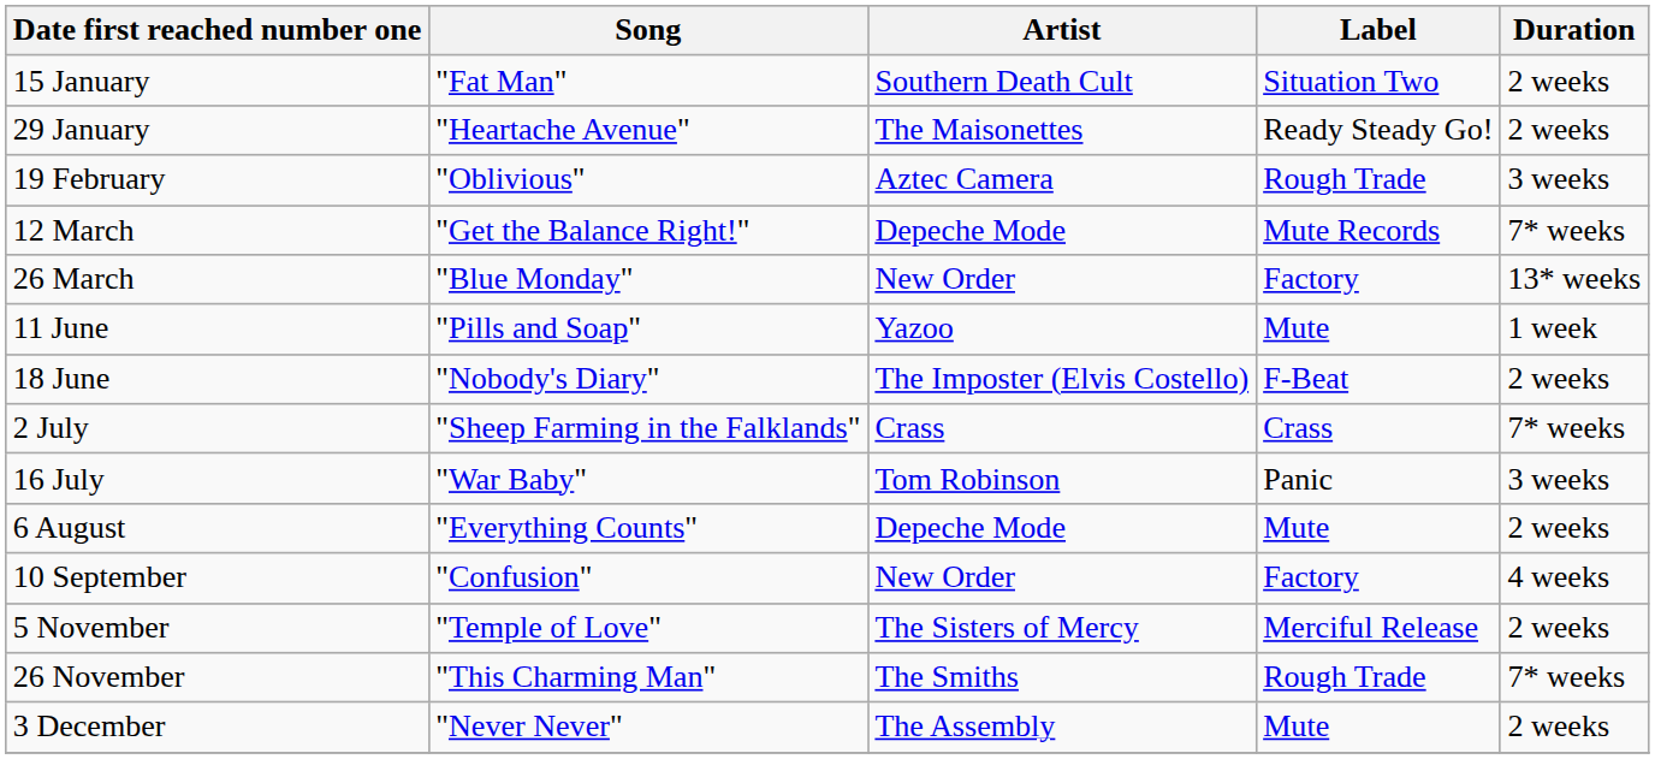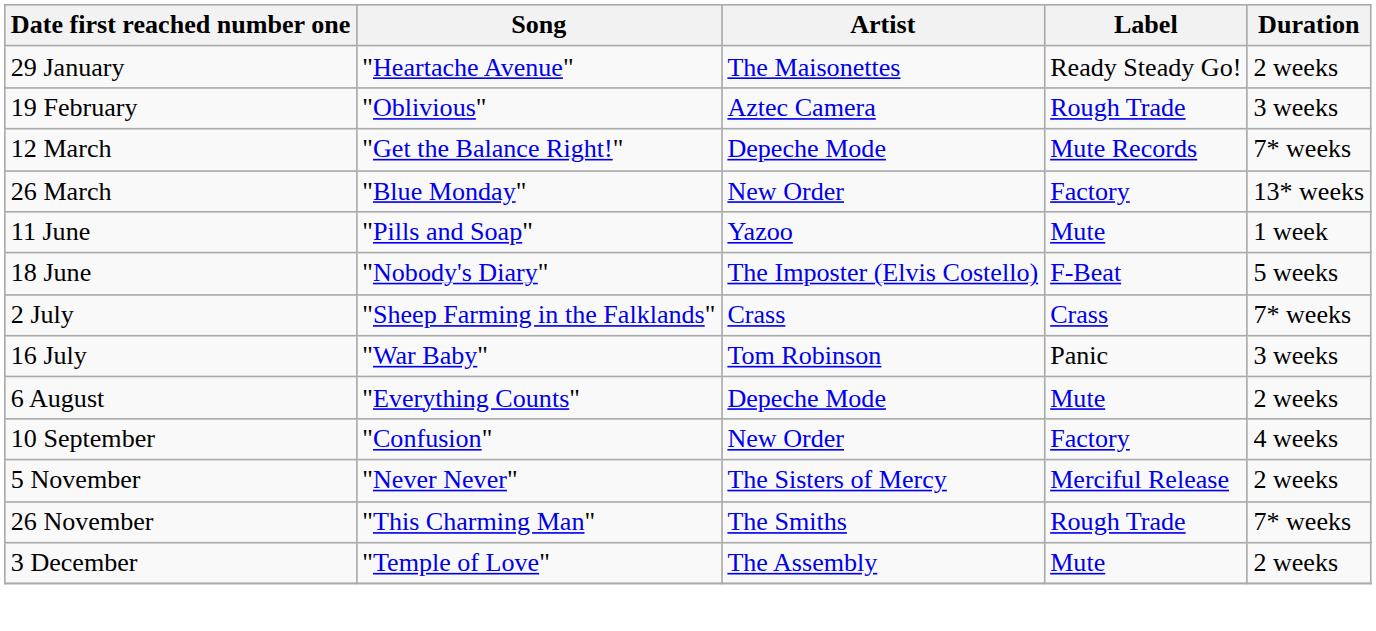- row: 15 January | "Fat Man" | Southern Death Cult | Situation Two | 2 weeks
18 June | Duration: 2 weeks -> 5 weeks
5 November | Song: "Temple of Love" -> "Never Never"
3 December | Song: "Never Never" -> "Temple of Love"
